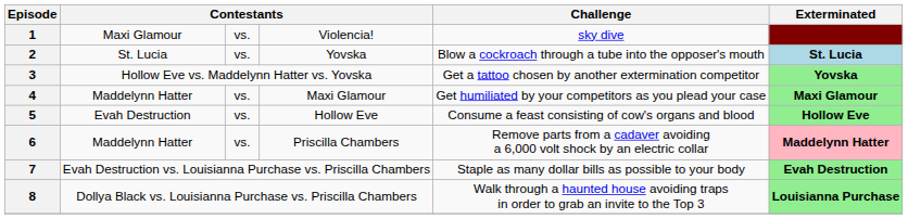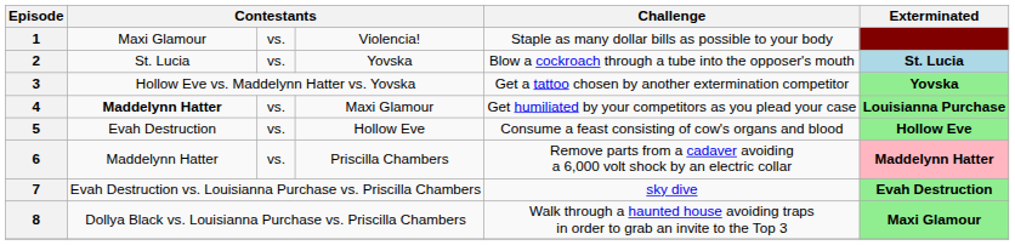1 | Challenge: sky dive -> Staple as many dollar bills as possible to your body
4 | column 2: normal -> bold
4 | Exterminated: Maxi Glamour -> Louisianna Purchase
7 | Challenge: Staple as many dollar bills as possible to your body -> sky dive
8 | Exterminated: Louisianna Purchase -> Maxi Glamour
